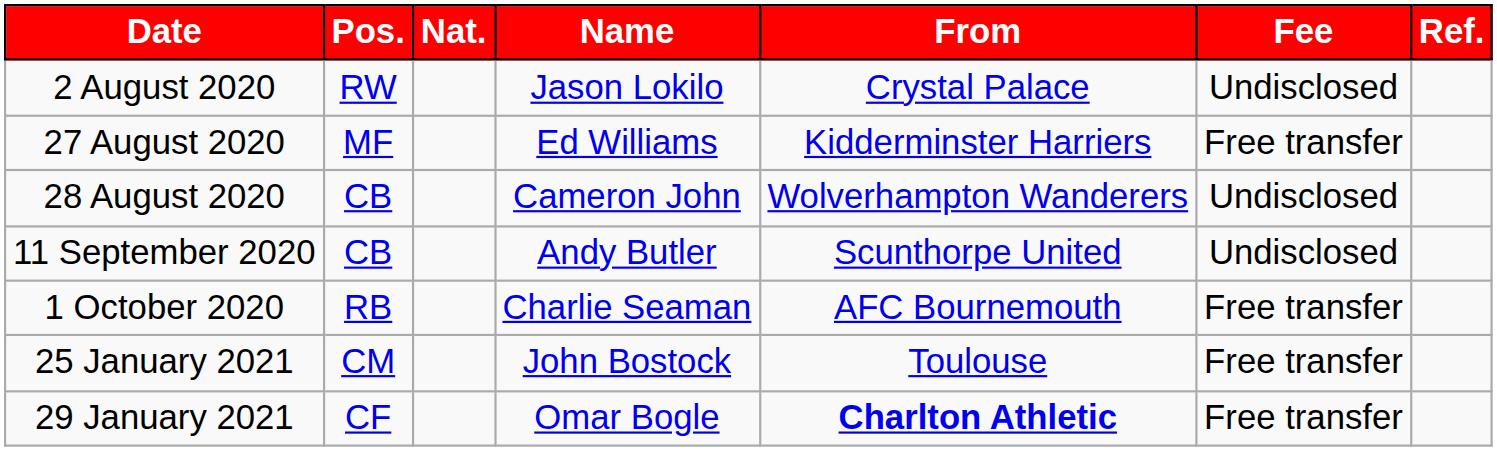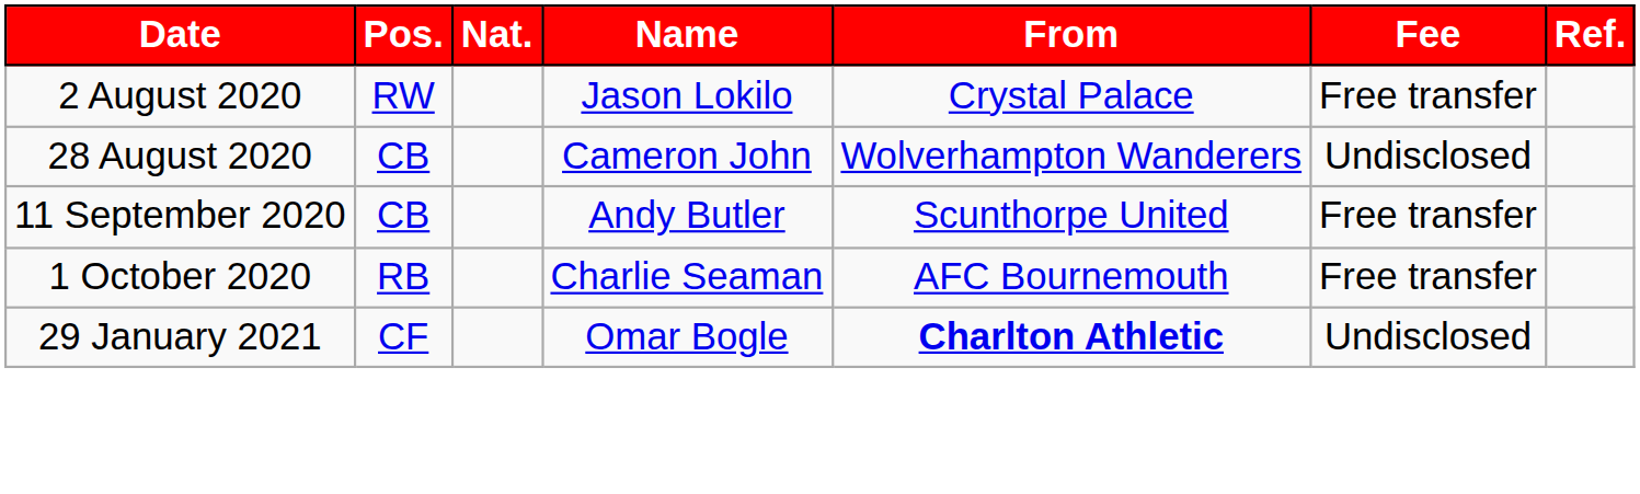2 August 2020 | Fee: Undisclosed -> Free transfer
- row: 27 August 2020 | MF | Ed Williams | Kidderminster Harriers | Free transfer
11 September 2020 | Fee: Undisclosed -> Free transfer
- row: 25 January 2021 | CM | John Bostock | Toulouse | Free transfer
29 January 2021 | Fee: Free transfer -> Undisclosed
